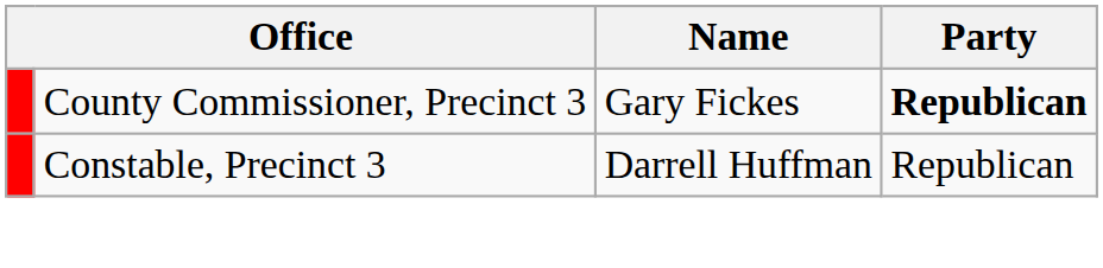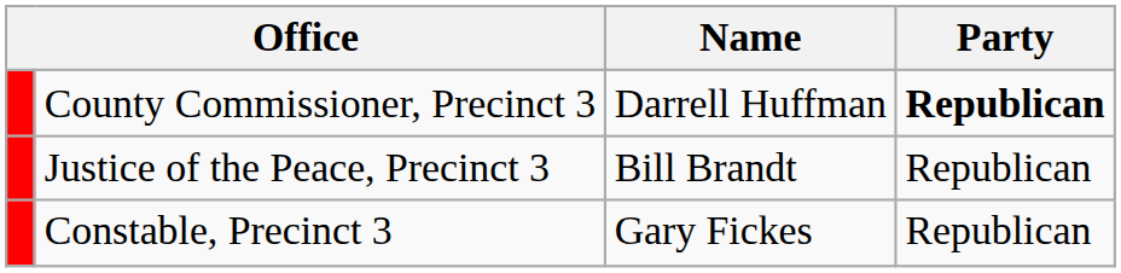County Commissioner, Precinct 3 | Name: Gary Fickes -> Darrell Huffman
+ row: Justice of the Peace, Precinct 3 | Bill Brandt | Republican
Constable, Precinct 3 | Name: Darrell Huffman -> Gary Fickes
